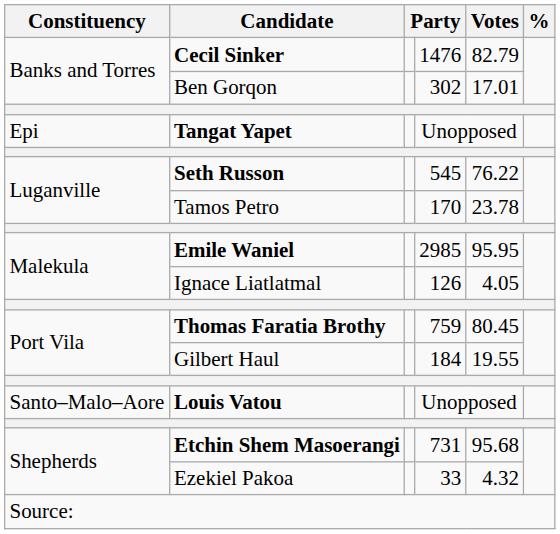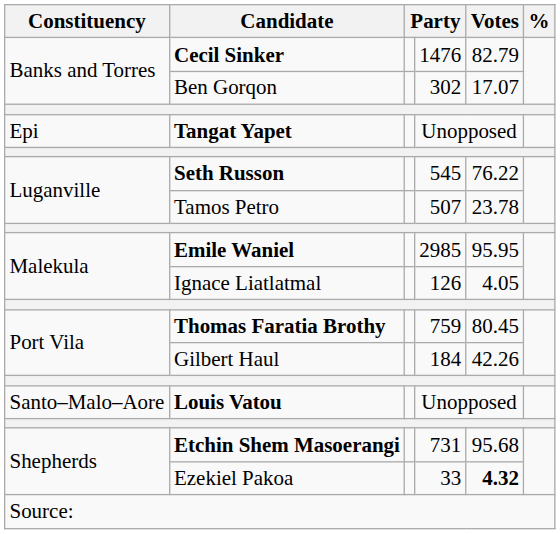Ben Gorqon | Votes: 17.01 -> 17.07
Tamos Petro | column 4: 170 -> 507
Gilbert Haul | Votes: 19.55 -> 42.26
Ezekiel Pakoa | Votes: normal -> bold
